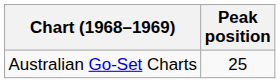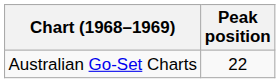Australian Go-Set Charts | Peak position: 25 -> 22
